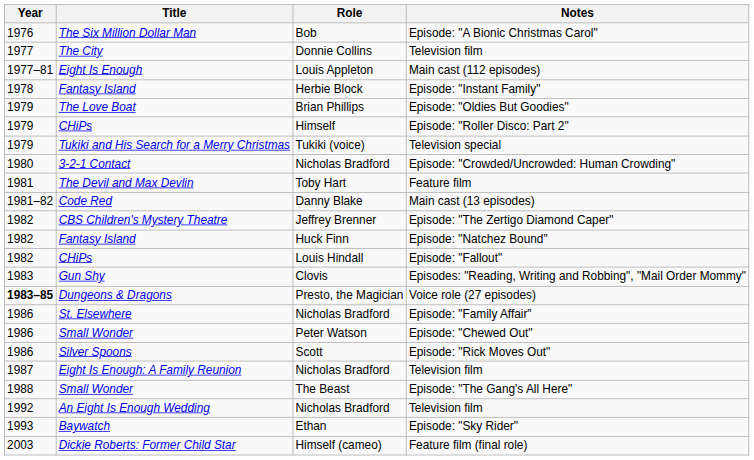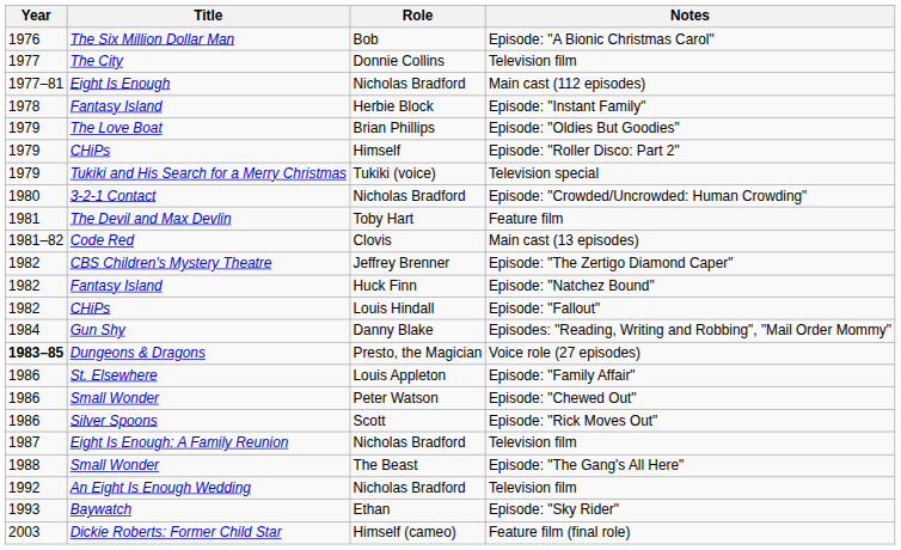Main cast (112 episodes) | Role: Louis Appleton -> Nicholas Bradford
Main cast (13 episodes) | Role: Danny Blake -> Clovis
Episodes: "Reading, Writing and Robbing", "Mail Order Mommy" | Year: 1983 -> 1984
Episodes: "Reading, Writing and Robbing", "Mail Order Mommy" | Role: Clovis -> Danny Blake
Episode: "Family Affair" | Role: Nicholas Bradford -> Louis Appleton
